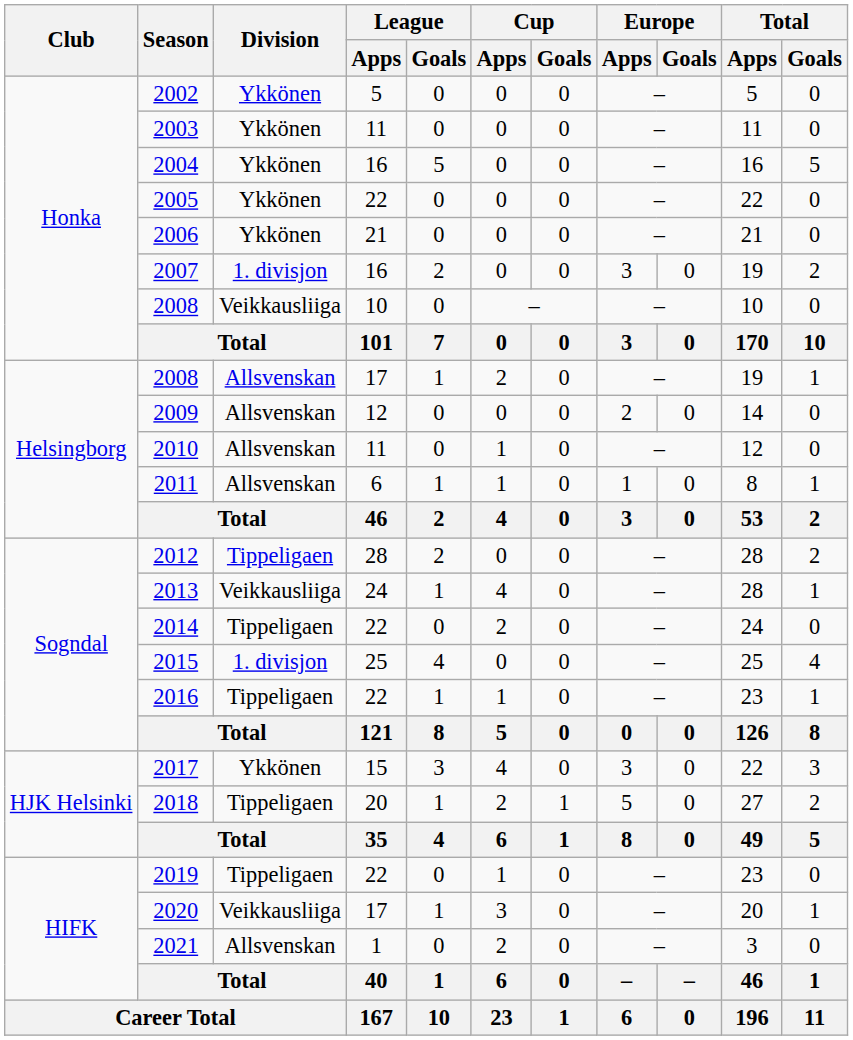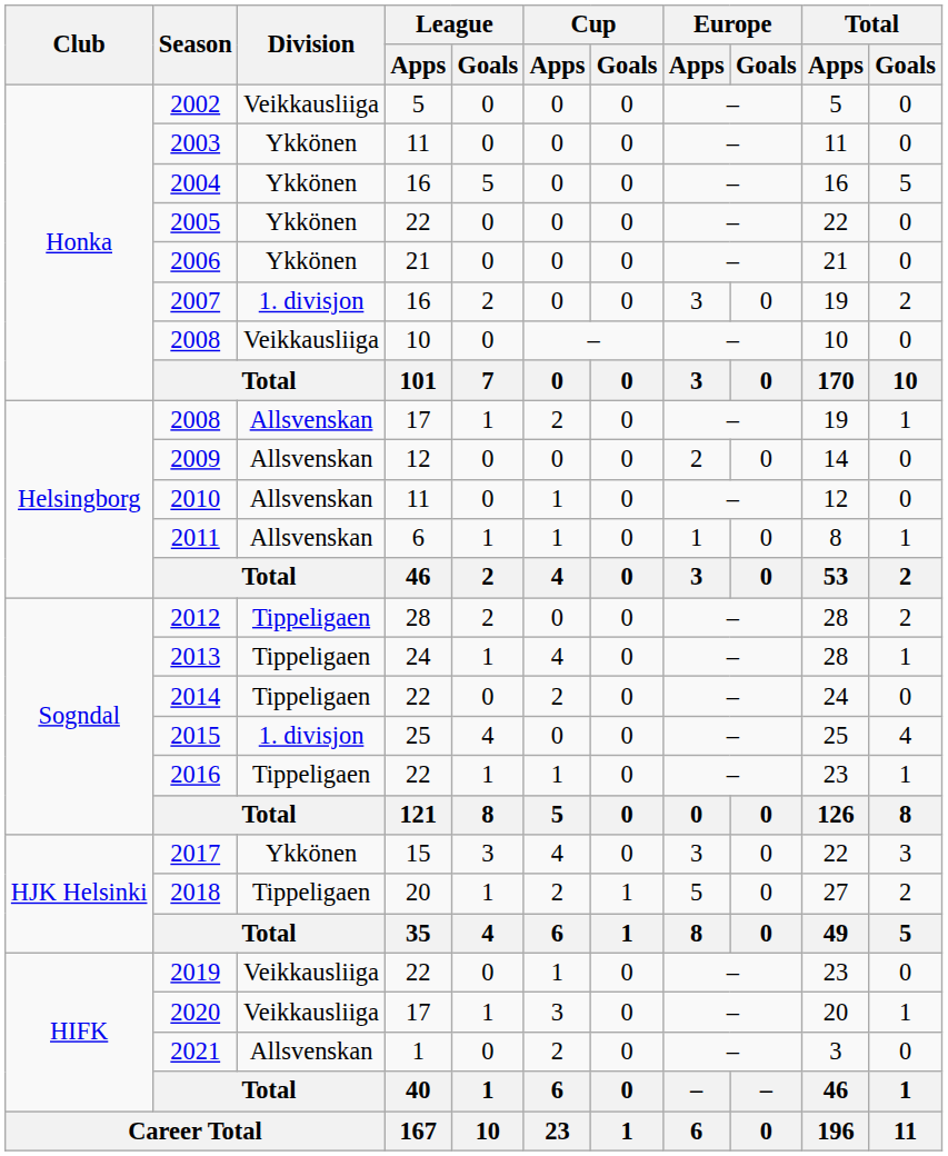2002 | Division: Ykkönen -> Veikkausliiga
2013 | Division: Veikkausliiga -> Tippeligaen
2019 | Division: Tippeligaen -> Veikkausliiga
